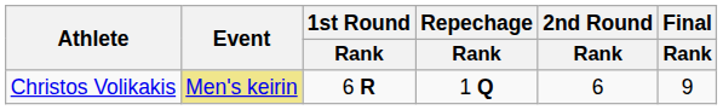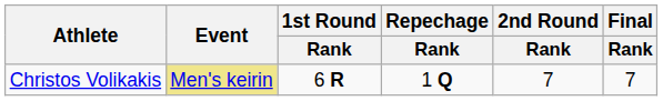Christos Volikakis | 2nd Round / Rank: 6 -> 7
Christos Volikakis | Final / Rank: 9 -> 7
